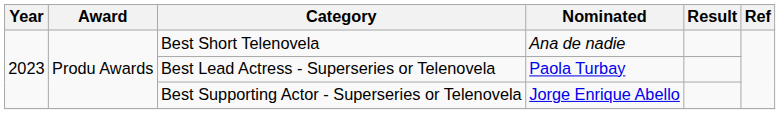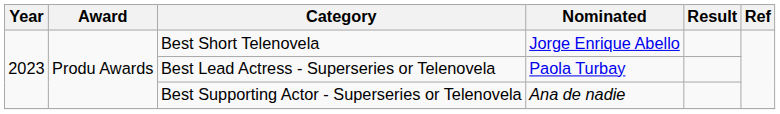Best Short Telenovela | Nominated: Ana de nadie -> Jorge Enrique Abello
Best Supporting Actor - Superseries or Telenovela | Nominated: Jorge Enrique Abello -> Ana de nadie
